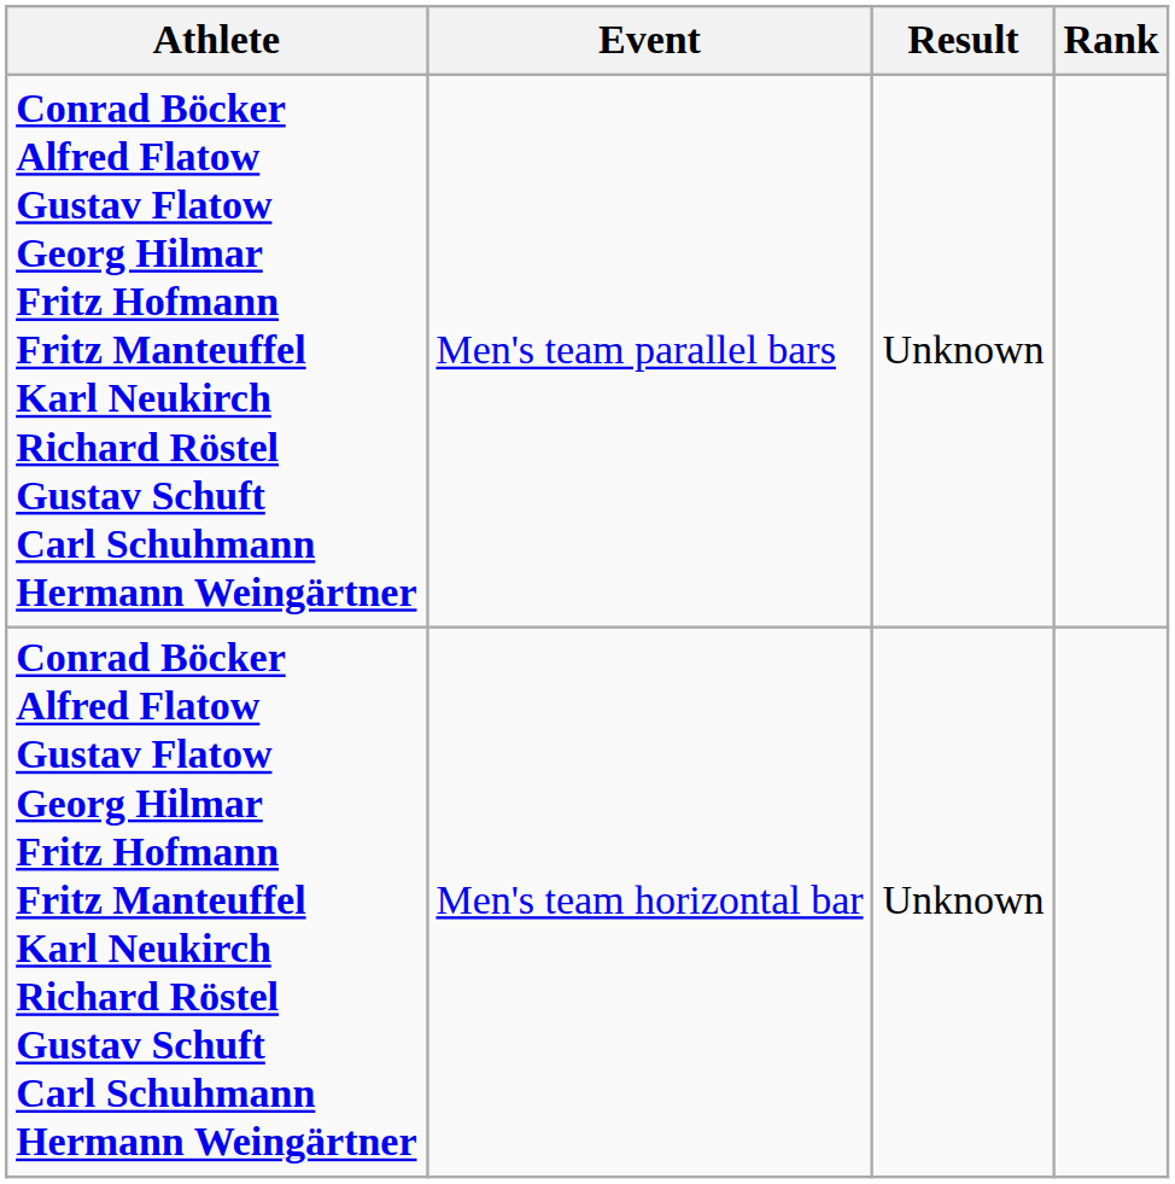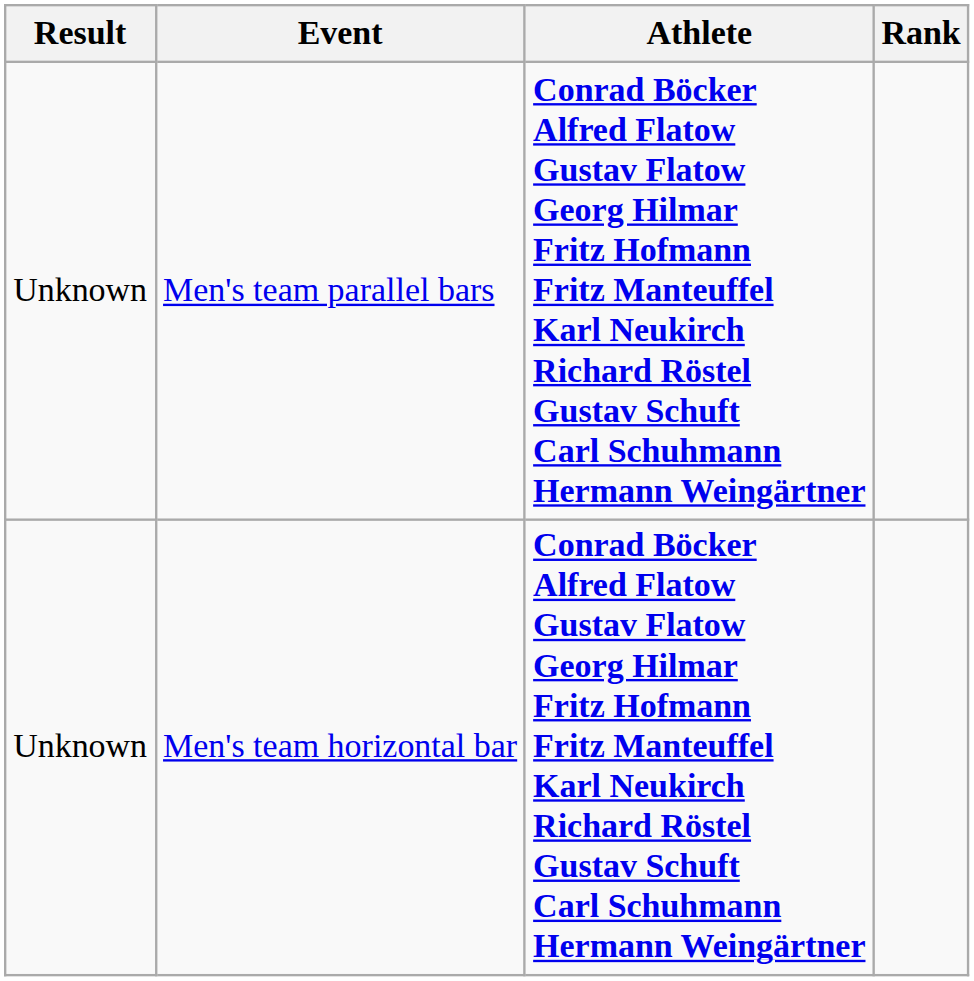columns swapped: Athlete <-> Result
